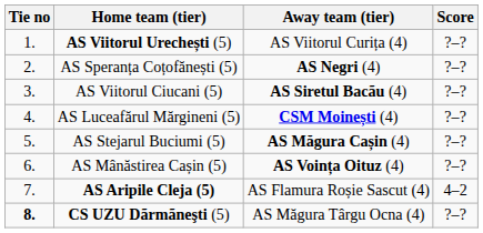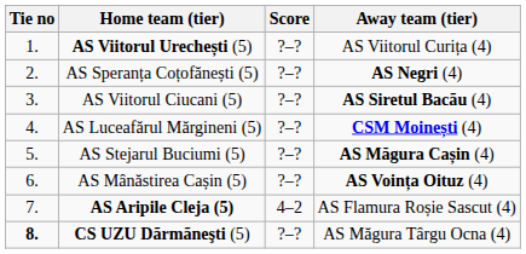columns swapped: Score <-> Away team (tier)
